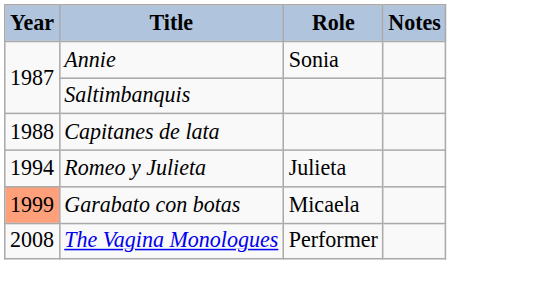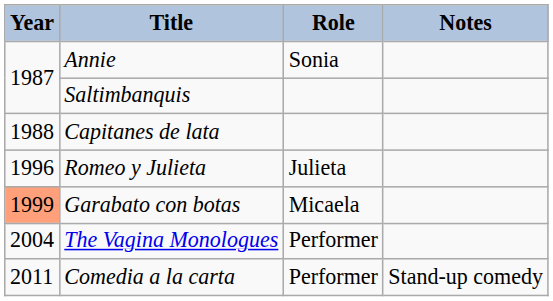Romeo y Julieta | Year: 1994 -> 1996
The Vagina Monologues | Year: 2008 -> 2004
+ row: 2011 | Comedia a la carta | Performer | Stand-up comedy
